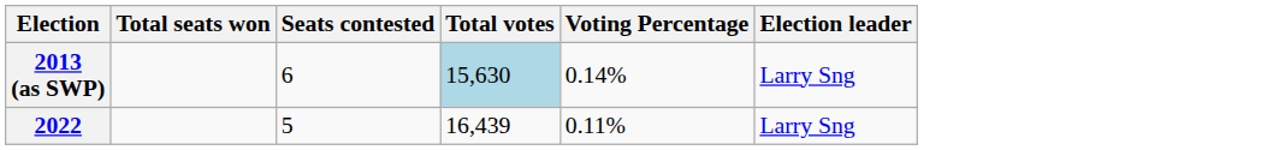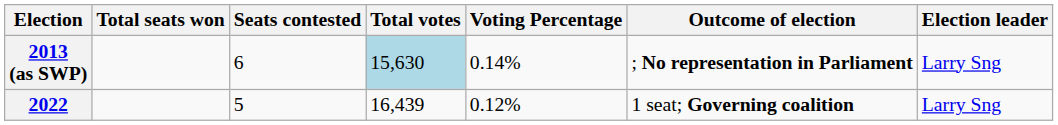+ column: Outcome of election | ; No representation in Parliament | 1 seat; Governing coalition
2022 | Voting Percentage: 0.11% -> 0.12%
